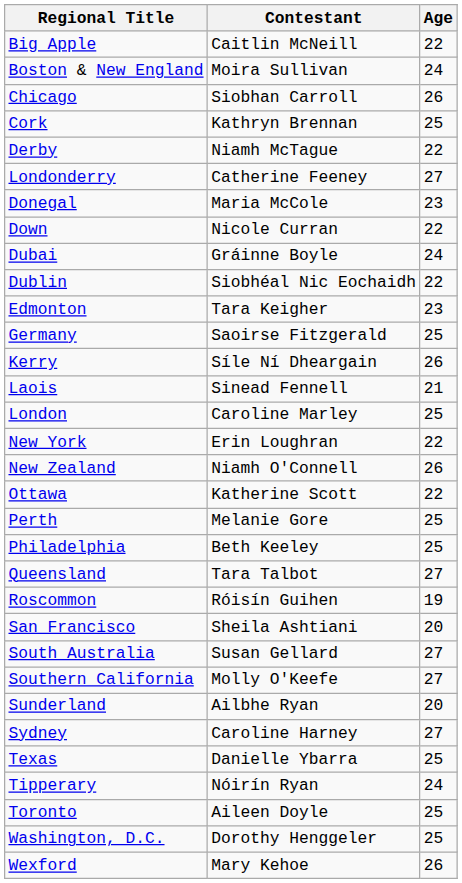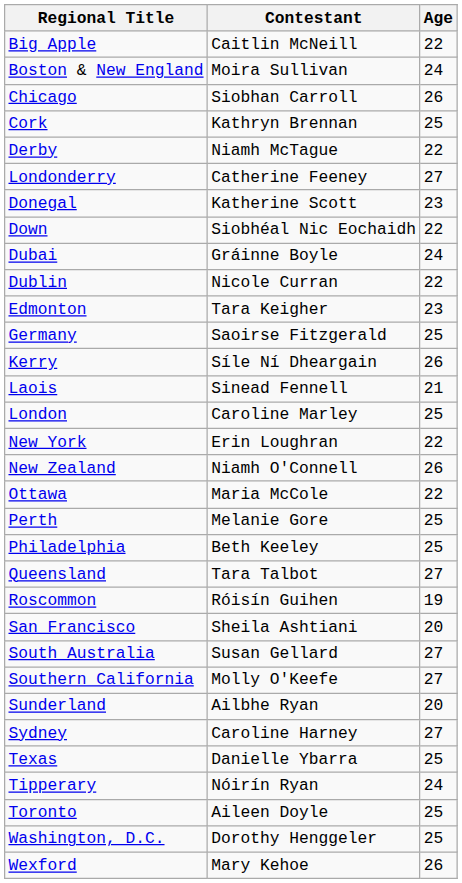Donegal | Contestant: Maria McCole -> Katherine Scott
Down | Contestant: Nicole Curran -> Siobhéal Nic Eochaidh
Dublin | Contestant: Siobhéal Nic Eochaidh -> Nicole Curran
Ottawa | Contestant: Katherine Scott -> Maria McCole
